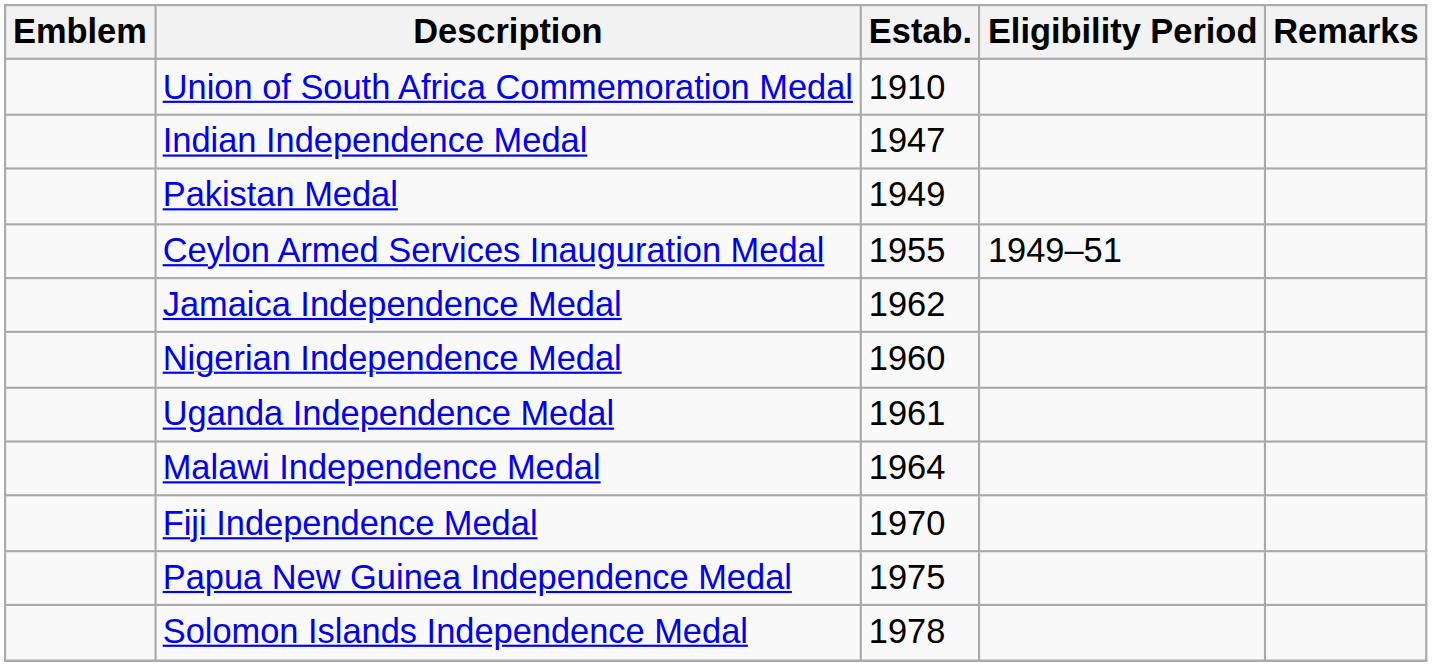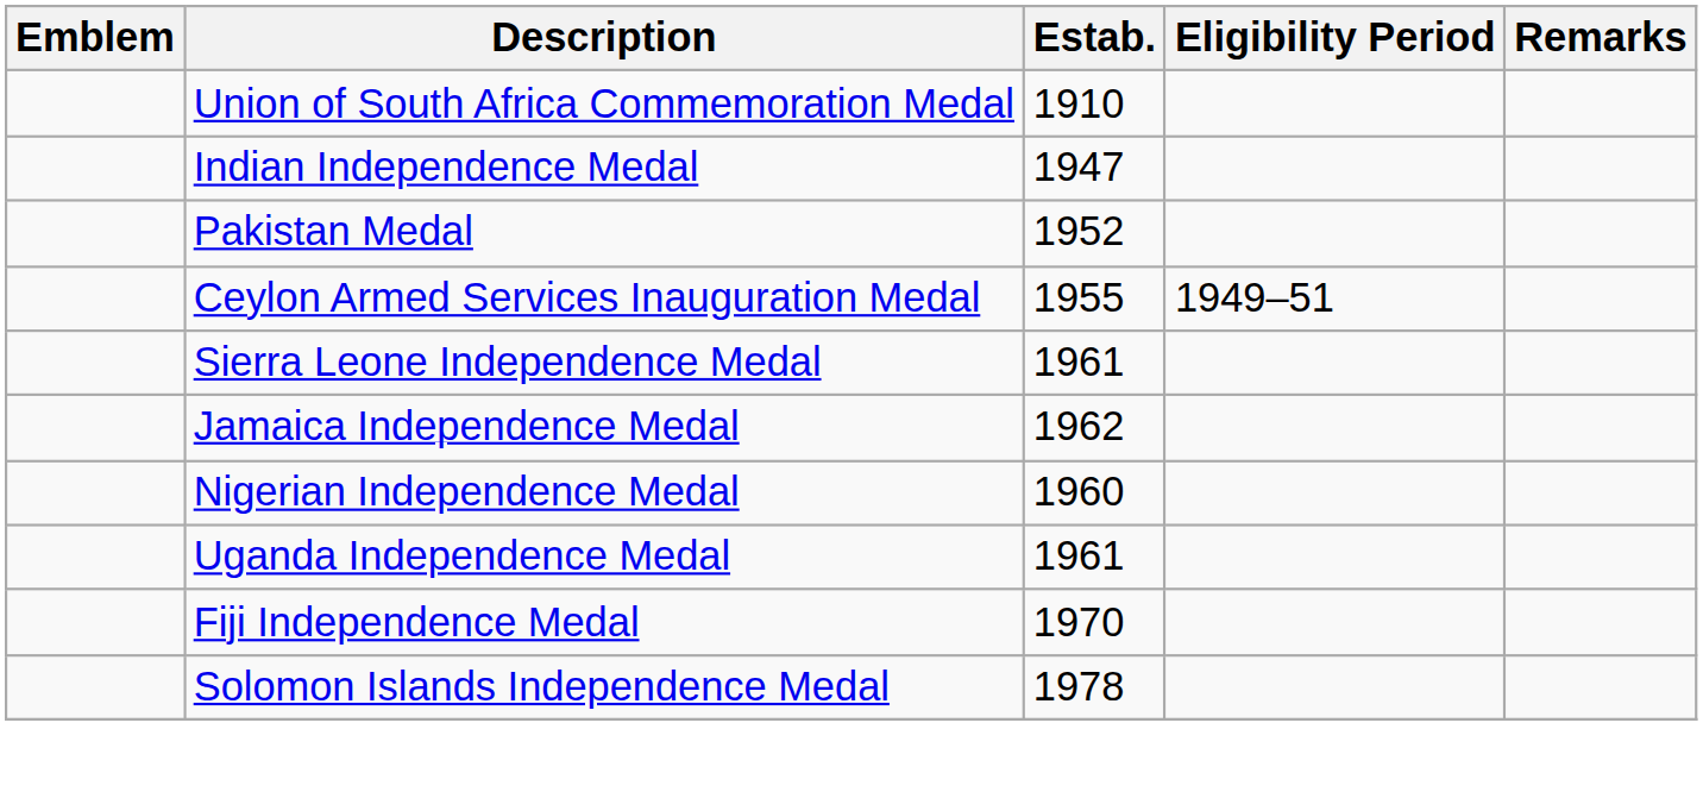Pakistan Medal | Estab.: 1949 -> 1952
+ row: Sierra Leone Independence Medal | 1961
- row: Malawi Independence Medal | 1964
- row: Papua New Guinea Independence Medal | 1975
